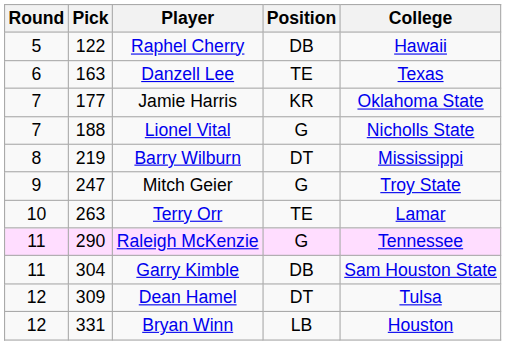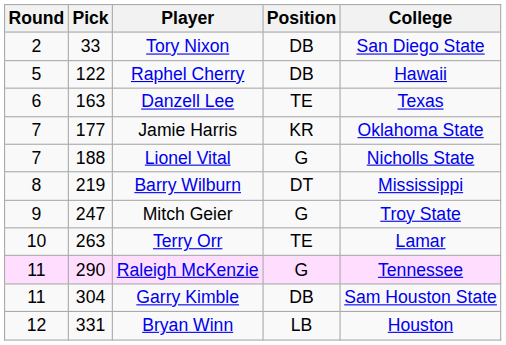+ row: 2 | 33 | Tory Nixon | DB | San Diego State
- row: 12 | 309 | Dean Hamel | DT | Tulsa
